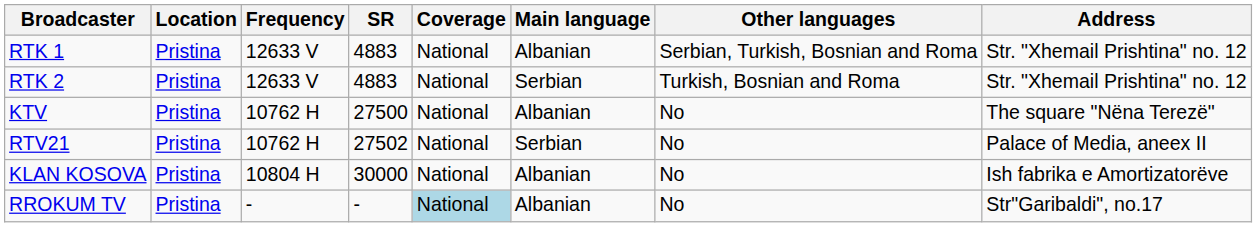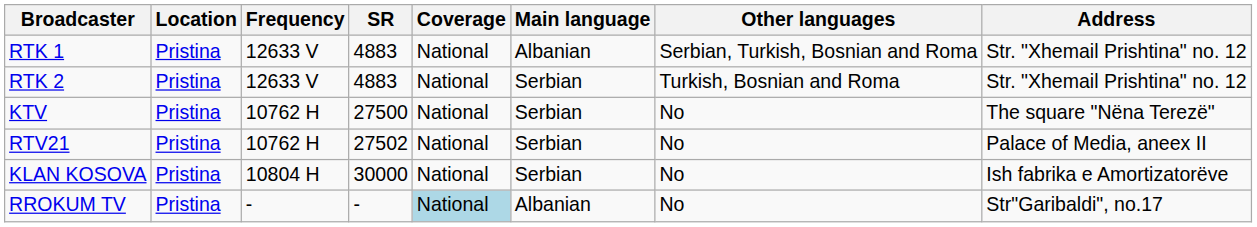KTV | Main language: Albanian -> Serbian
KLAN KOSOVA | Main language: Albanian -> Serbian
